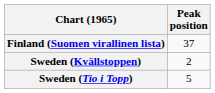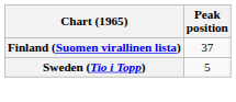- row: Sweden (Kvällstoppen) | 2
